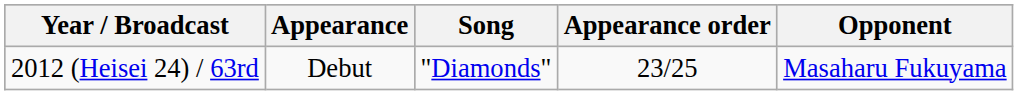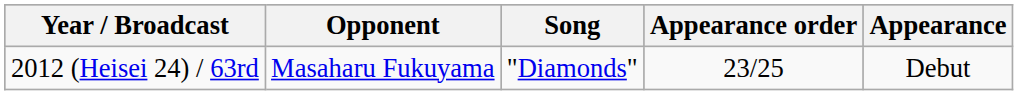columns swapped: Appearance <-> Opponent
